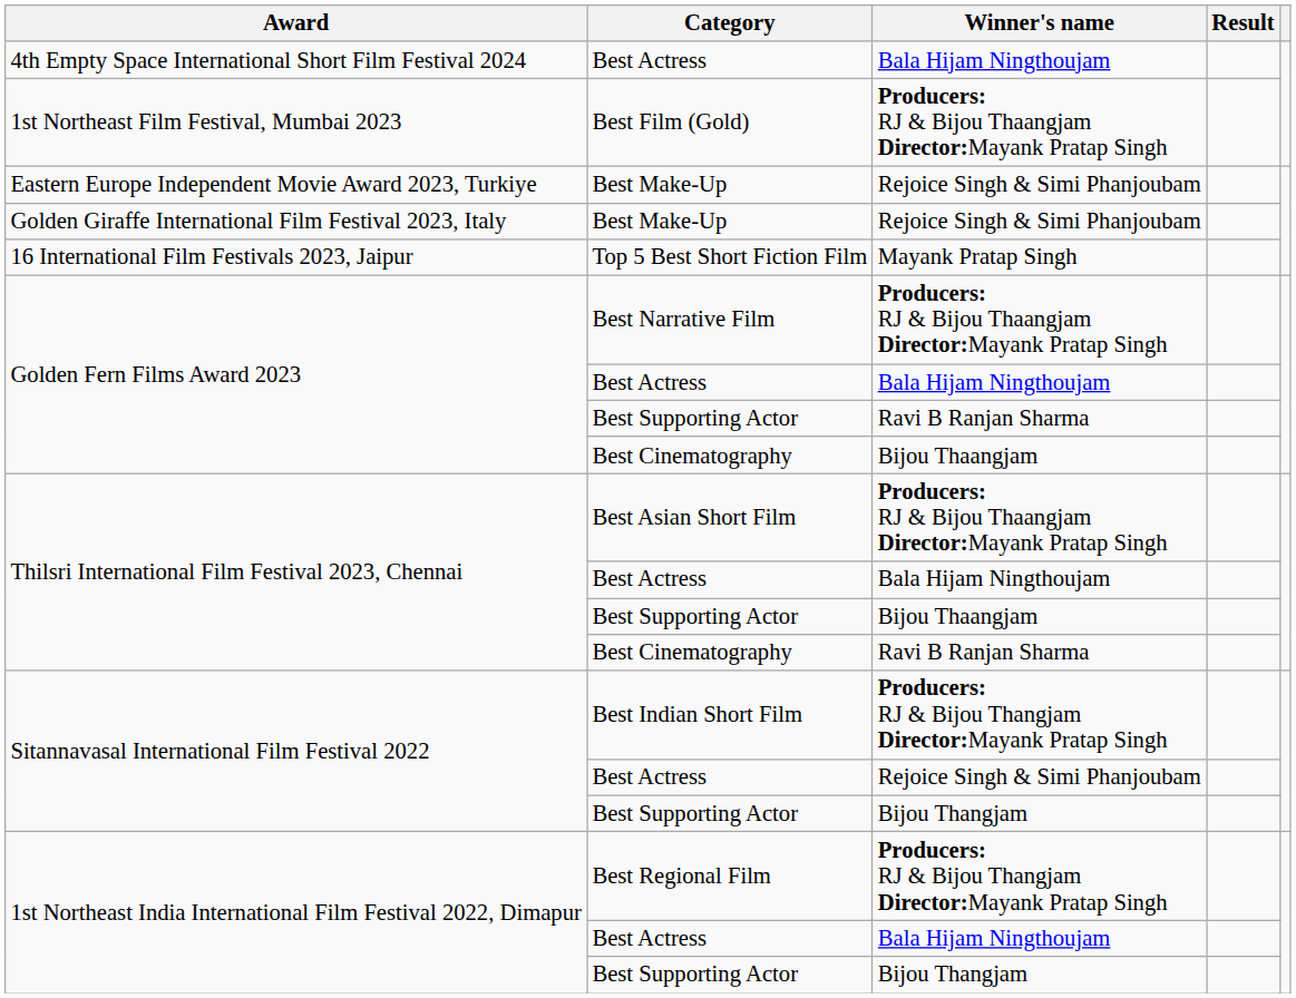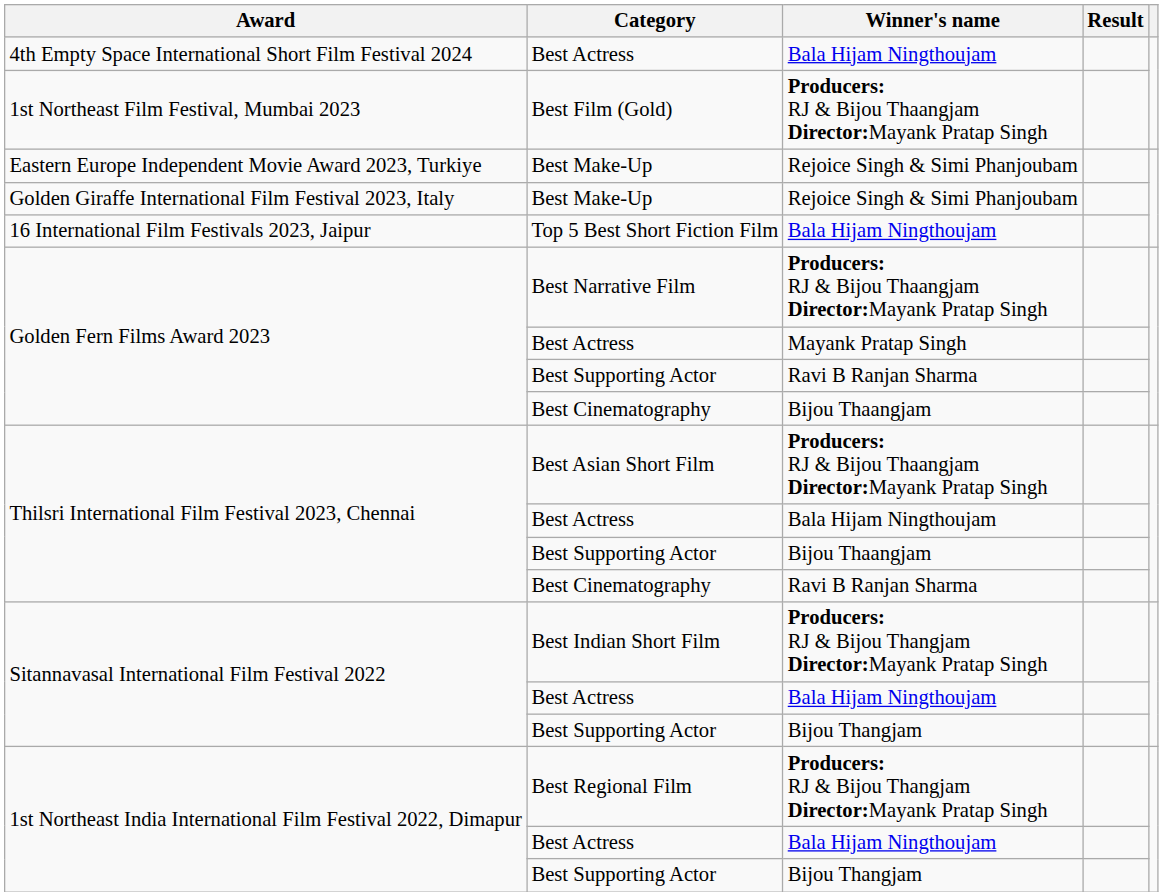Top 5 Best Short Fiction Film | Winner's name: Mayank Pratap Singh -> Bala Hijam Ningthoujam
Golden Fern Films Award 2023 / Best Actress | Winner's name: Bala Hijam Ningthoujam -> Mayank Pratap Singh
Sitannavasal International Film Festival 2022 / Best Actress | Winner's name: Rejoice Singh & Simi Phanjoubam -> Bala Hijam Ningthoujam
